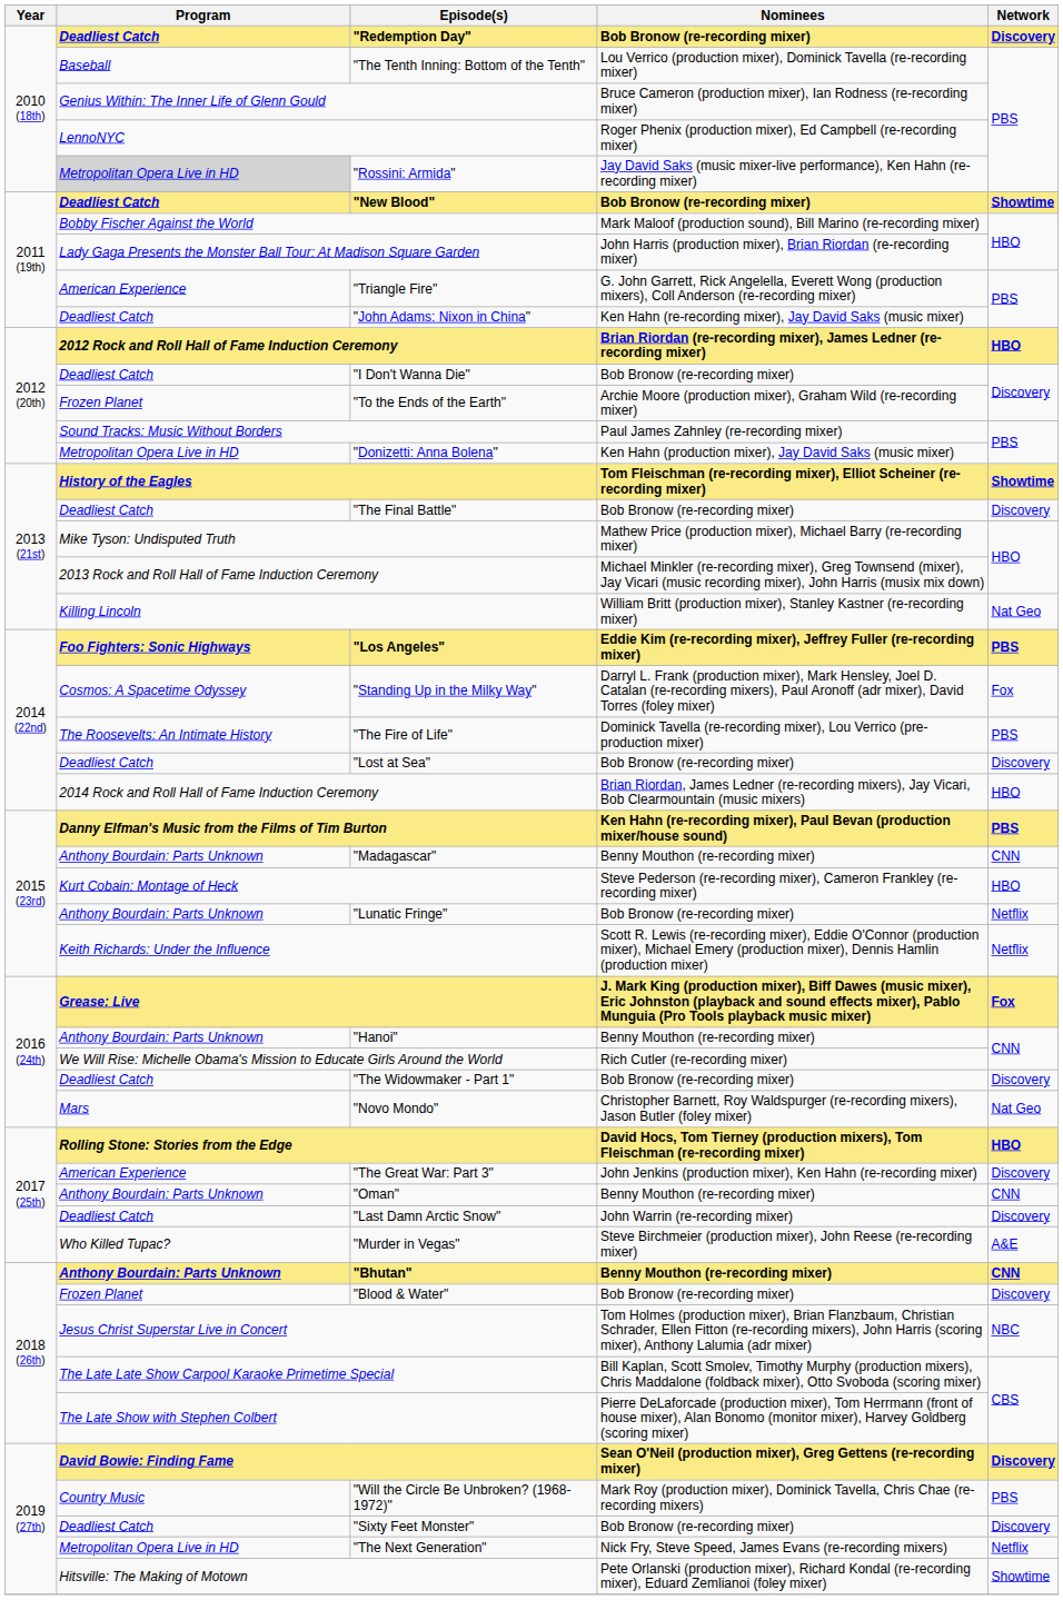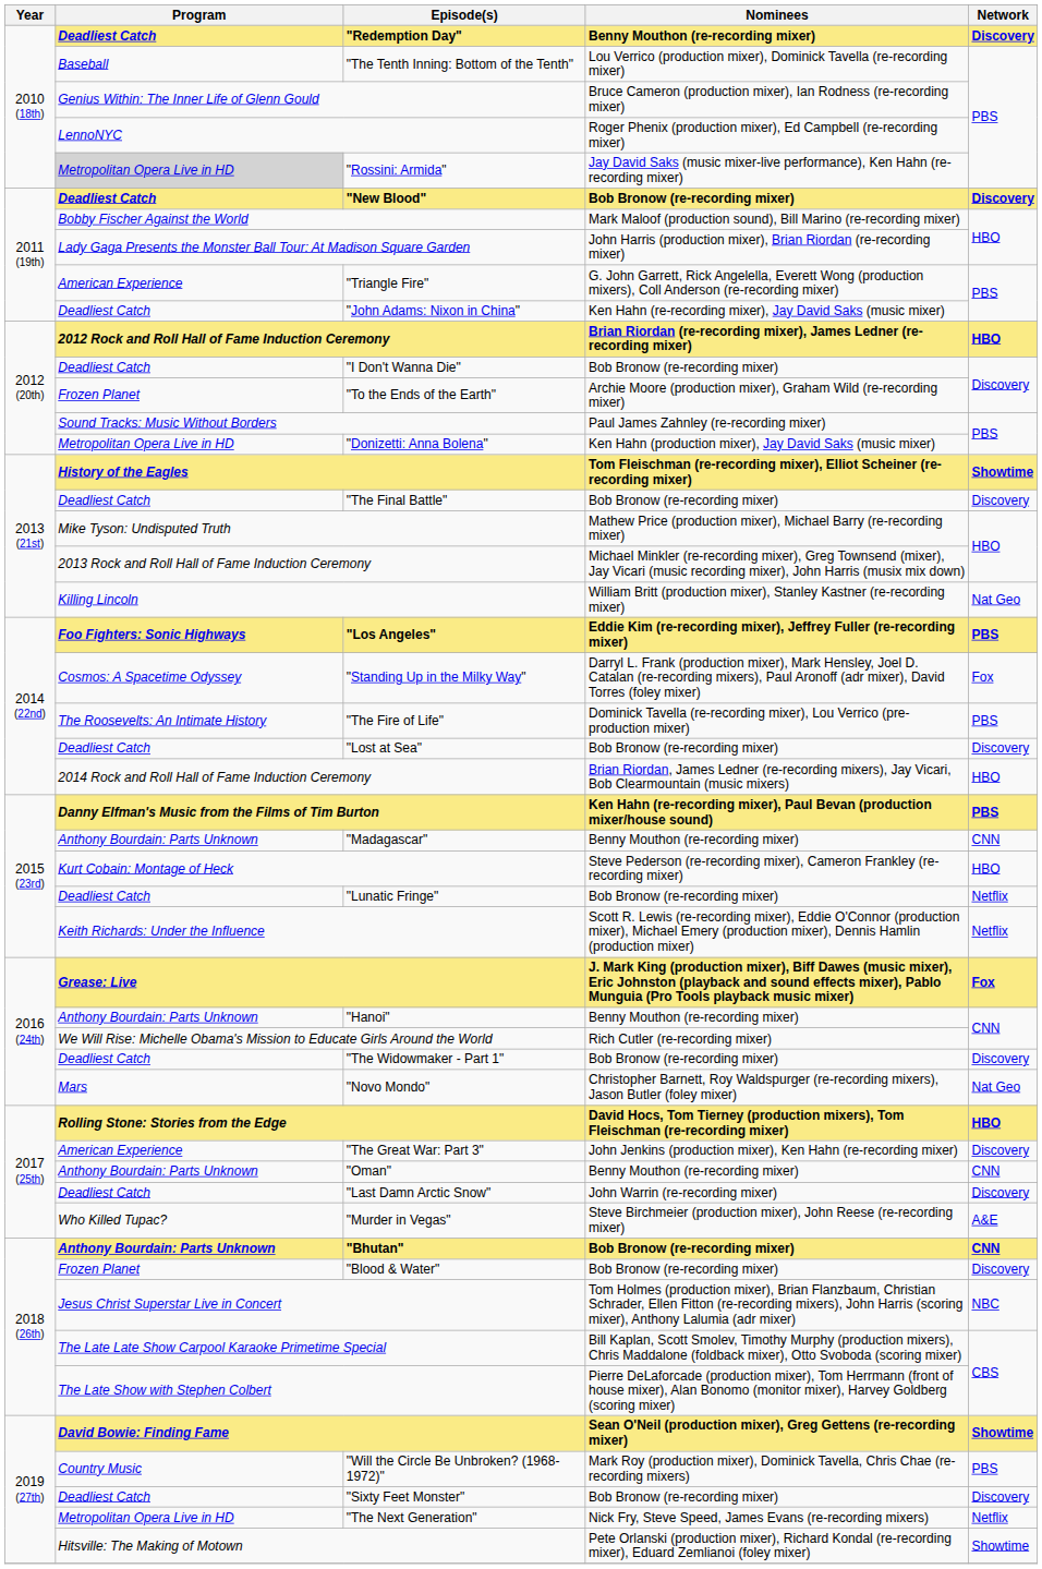"Redemption Day" | Nominees: Bob Bronow (re-recording mixer) -> Benny Mouthon (re-recording mixer)
"New Blood" | Network: Showtime -> Discovery
"Lunatic Fringe" | Program: Anthony Bourdain: Parts Unknown -> Deadliest Catch
"Bhutan" | Nominees: Benny Mouthon (re-recording mixer) -> Bob Bronow (re-recording mixer)
David Bowie: Finding Fame | Network: Discovery -> Showtime
